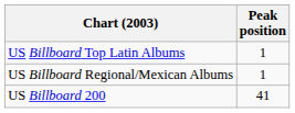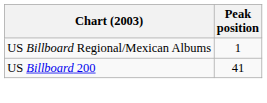- row: US Billboard Top Latin Albums | 1
